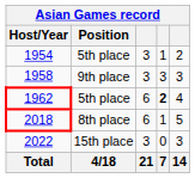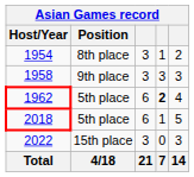1954 | Position: 5th place -> 8th place
2018 | Position: 8th place -> 5th place
